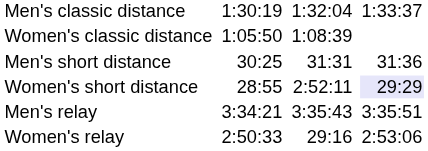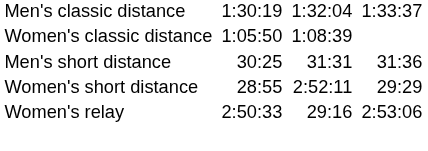Women's short distance | column 7: lavender background -> no background
- row: Men's relay | 3:34:21 | 3:35:43 | 3:35:51
